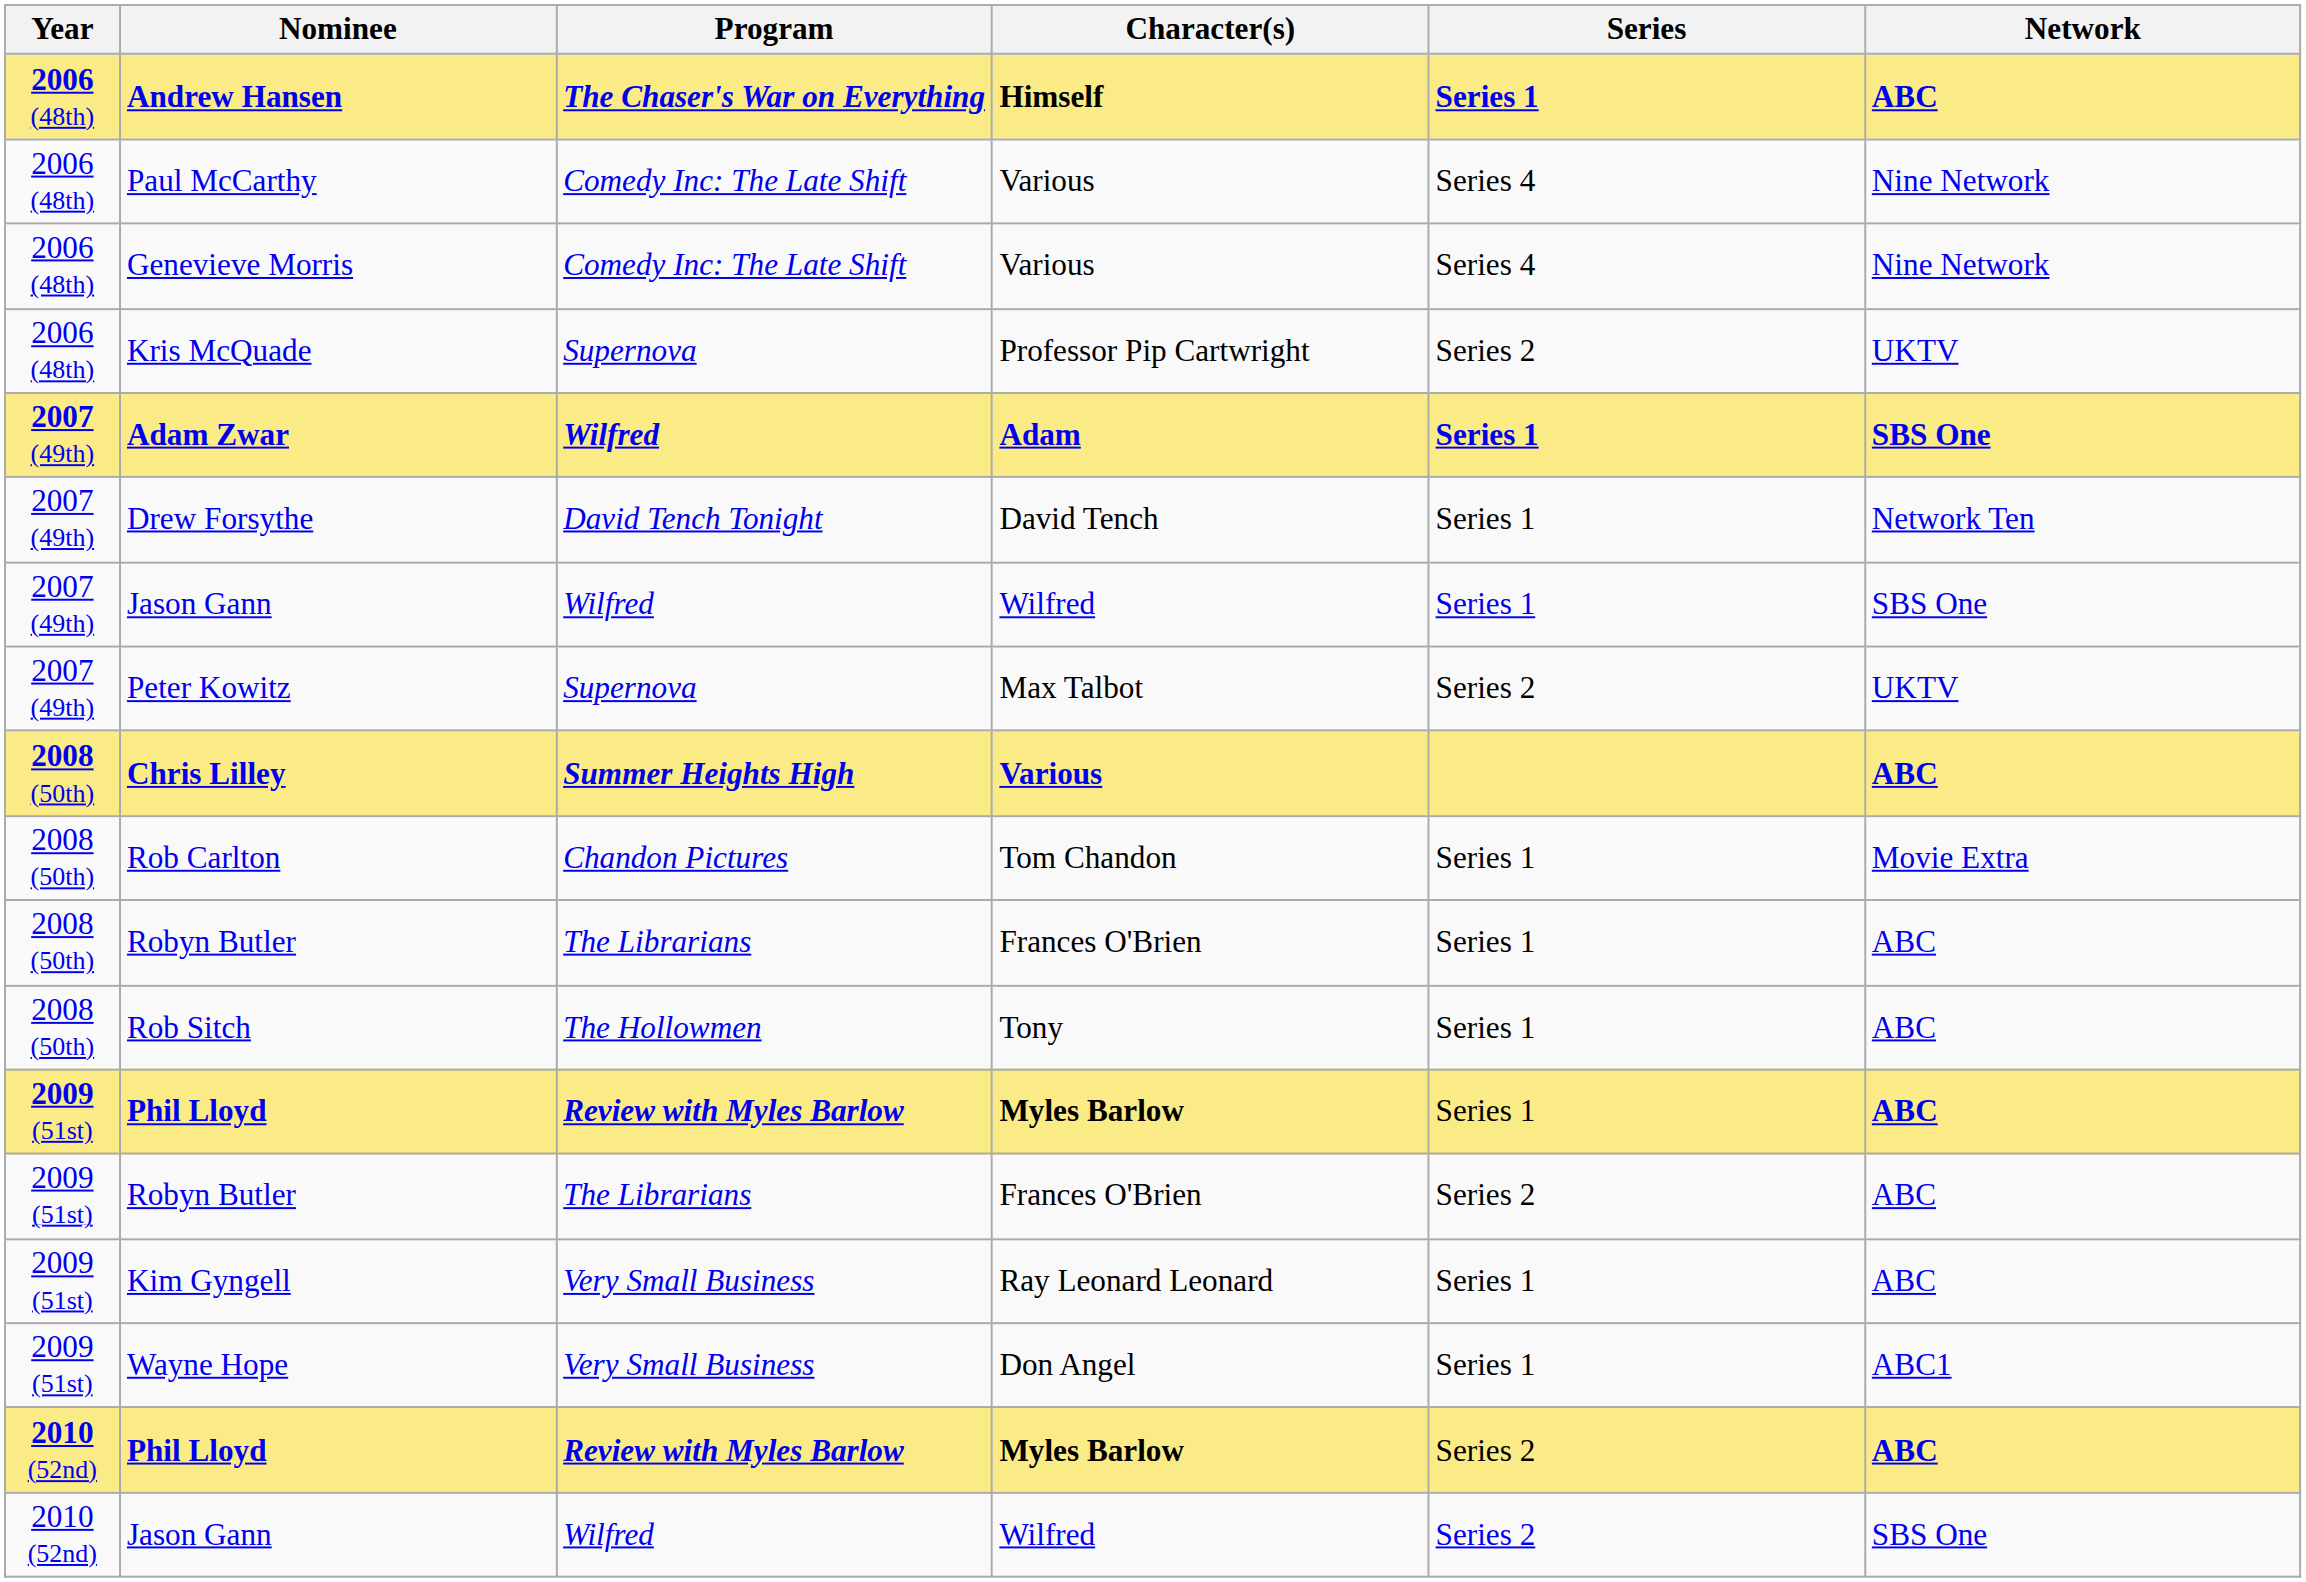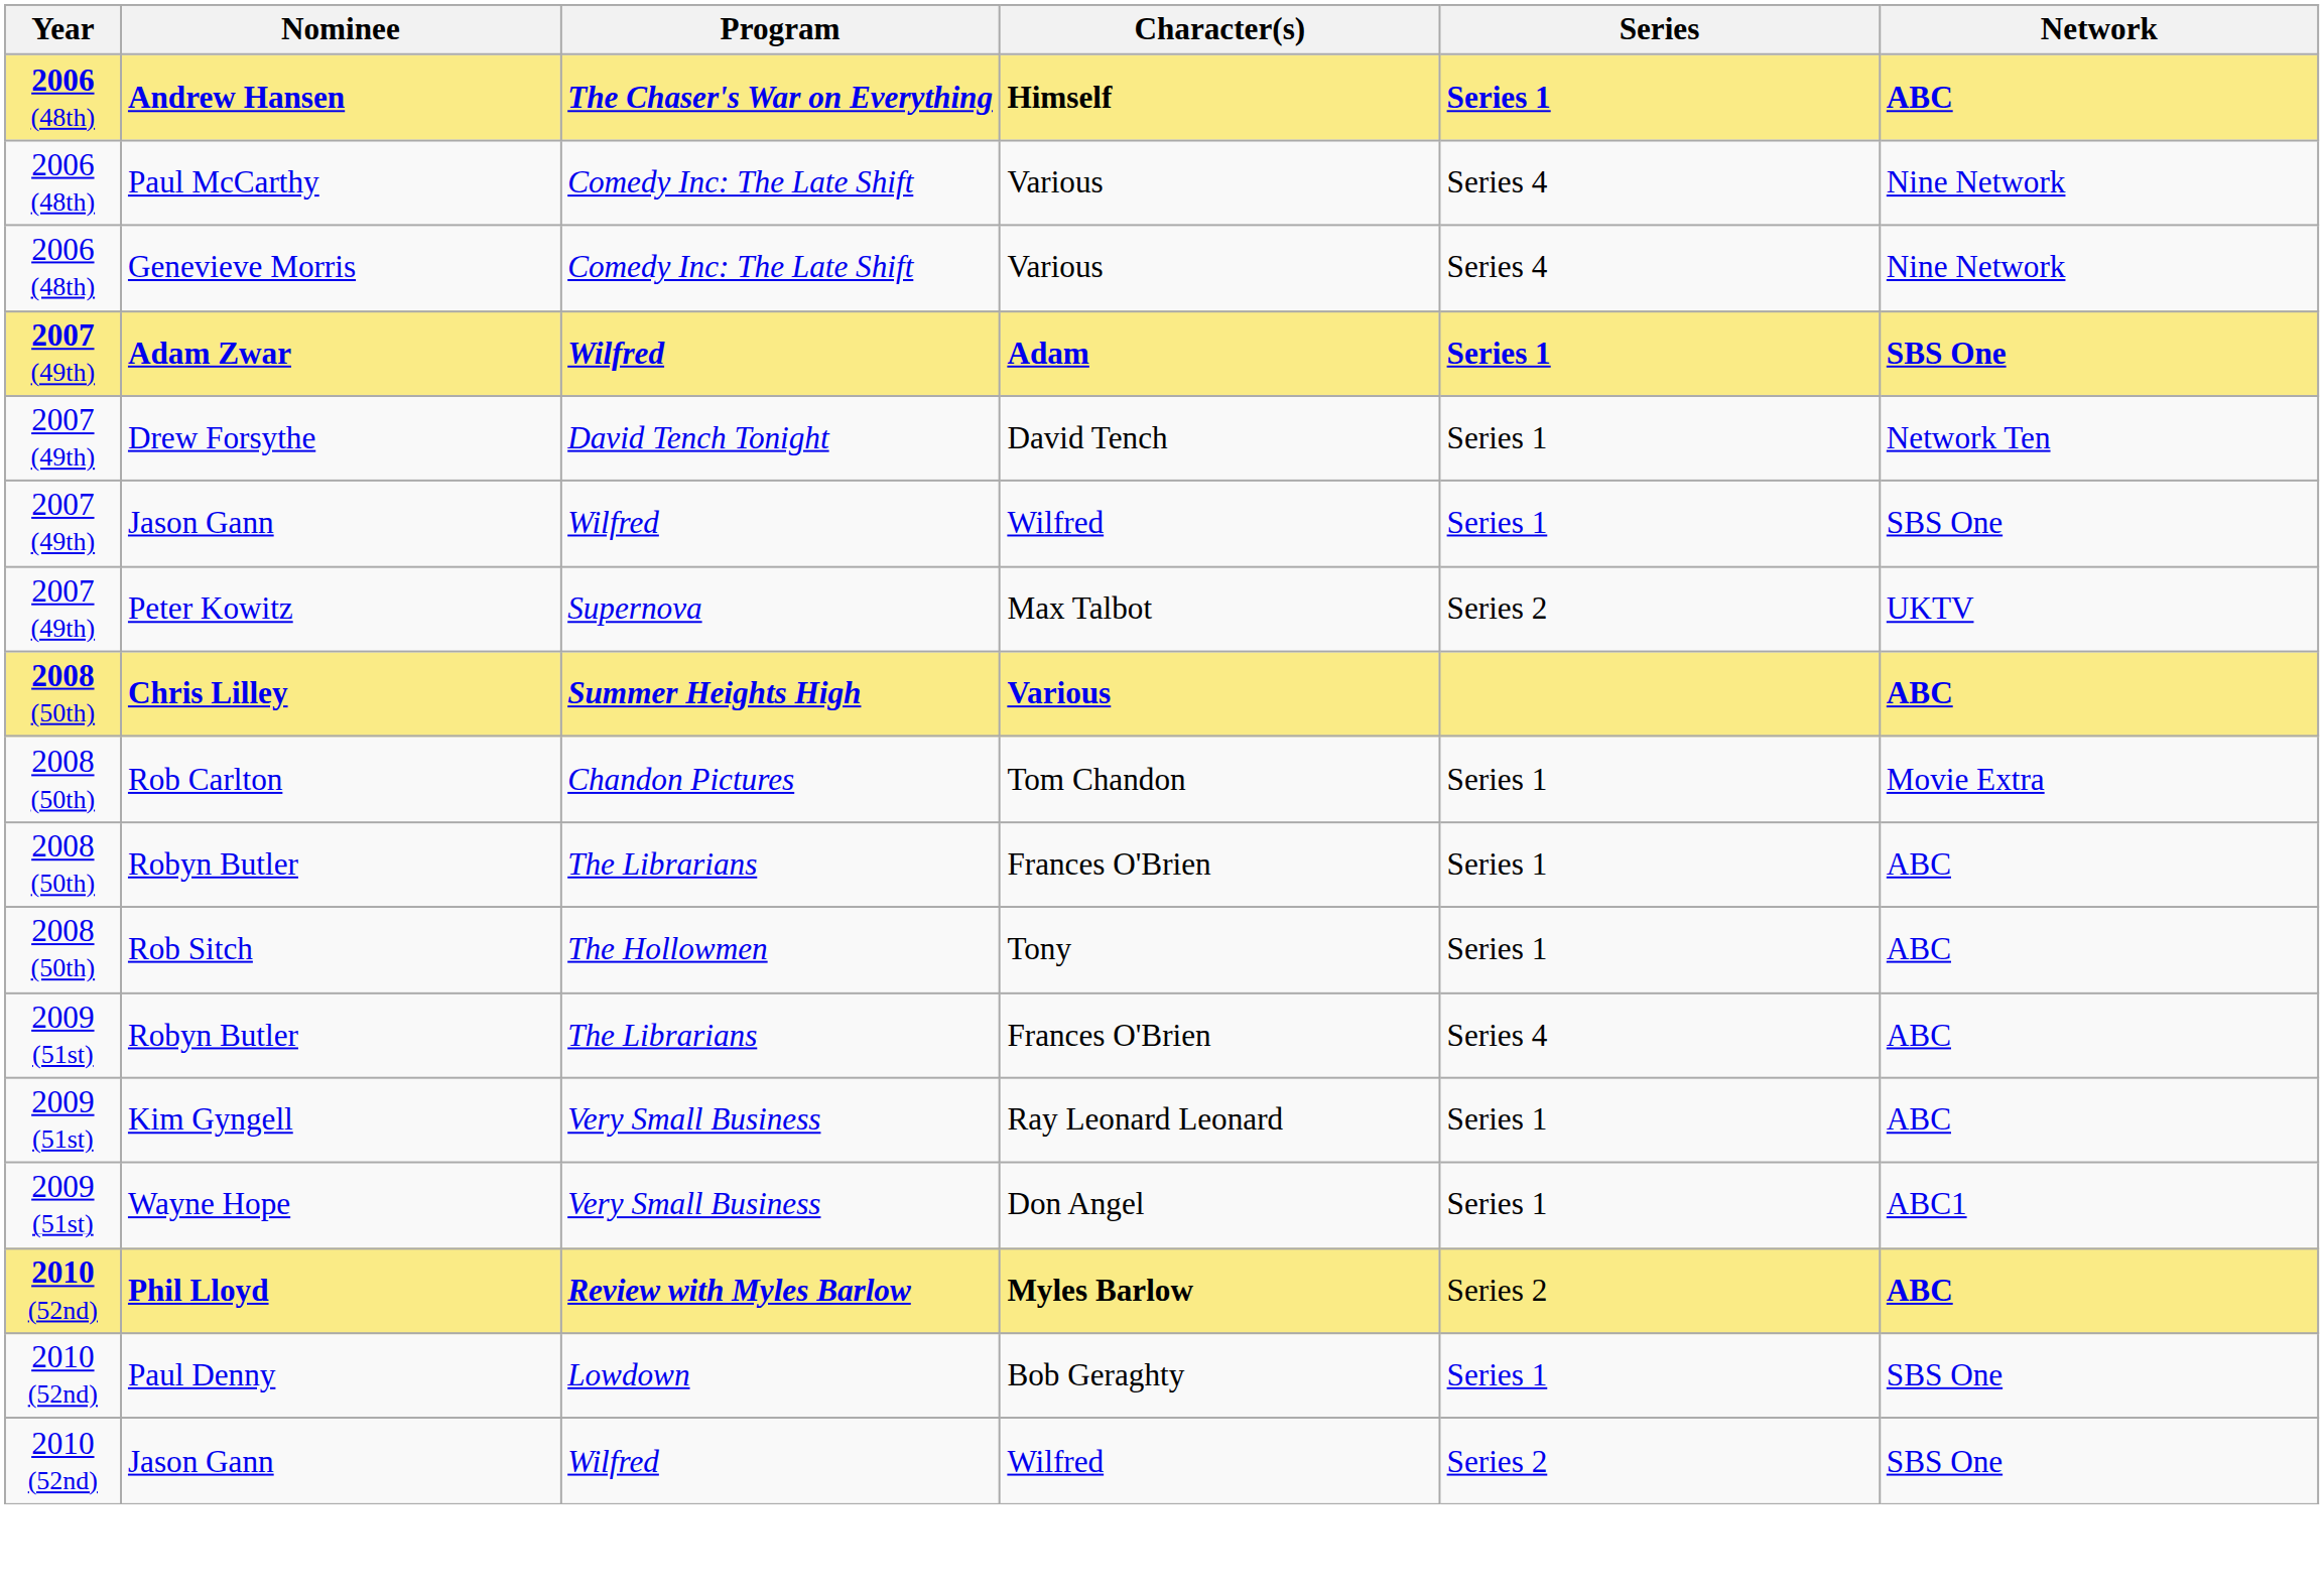- row: 2006 (48th) | Kris McQuade | Supernova | Professor Pip Cartwright | Series 2 | UKTV
- row: 2009 (51st) | Phil Lloyd | Review with Myles Barlow | Myles Barlow | Series 1 | ABC
2009 (51st) / Robyn Butler | Series: Series 2 -> Series 4
+ row: 2010 (52nd) | Paul Denny | Lowdown | Bob Geraghty | Series 1 | SBS One
